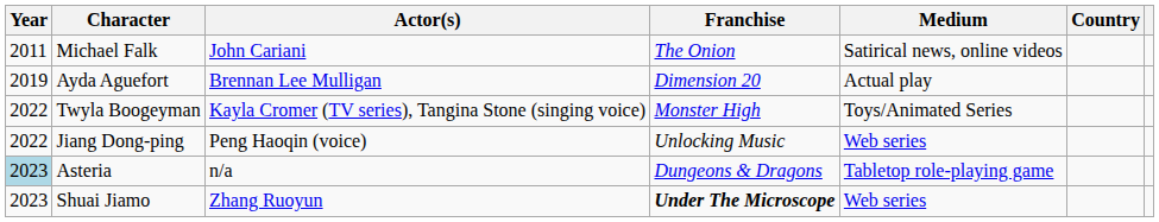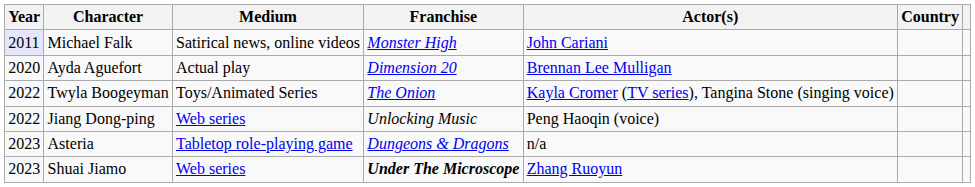columns swapped: Actor(s) <-> Medium
Michael Falk | Year: no background -> lavender background
Michael Falk | Franchise: The Onion -> Monster High
Ayda Aguefort | Year: 2019 -> 2020
Twyla Boogeyman | Franchise: Monster High -> The Onion
Asteria | Year: lightblue background -> no background
